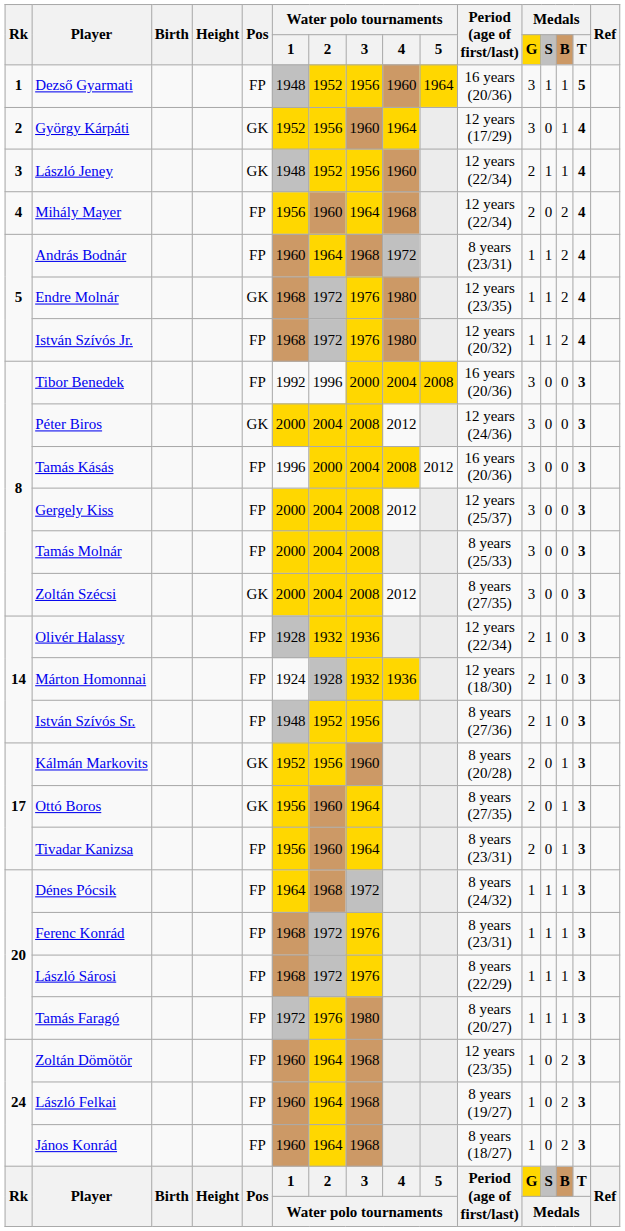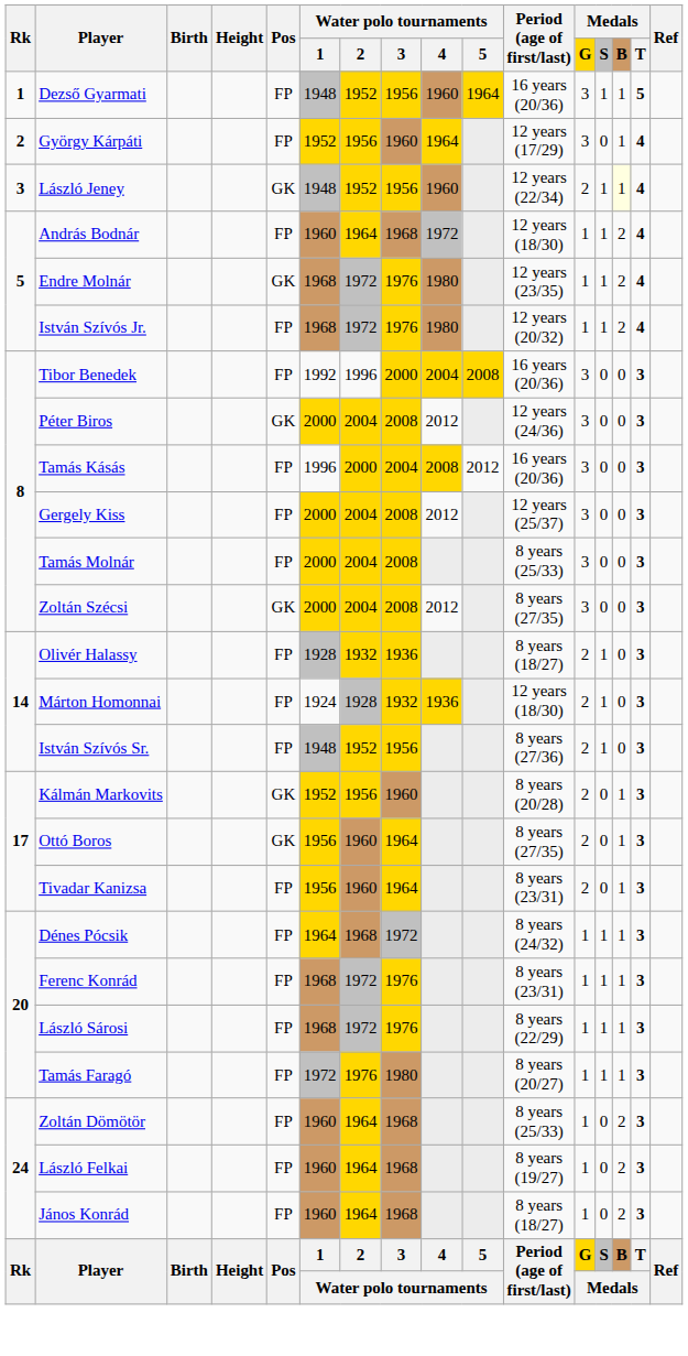György Kárpáti | Pos: GK -> FP
László Jeney | Medals / B: no background -> lightyellow background
- row: 4 | Mihály Mayer | FP | 1956 | 1960 | 1964 | 1968 | 12 years (22/34) | 2 | 0 | 2 | 4
András Bodnár | Period (age of first/last): 8 years (23/31) -> 12 years (18/30)
Olivér Halassy | Period (age of first/last): 12 years (22/34) -> 8 years (18/27)
Zoltán Dömötör | Period (age of first/last): 12 years (23/35) -> 8 years (25/33)
